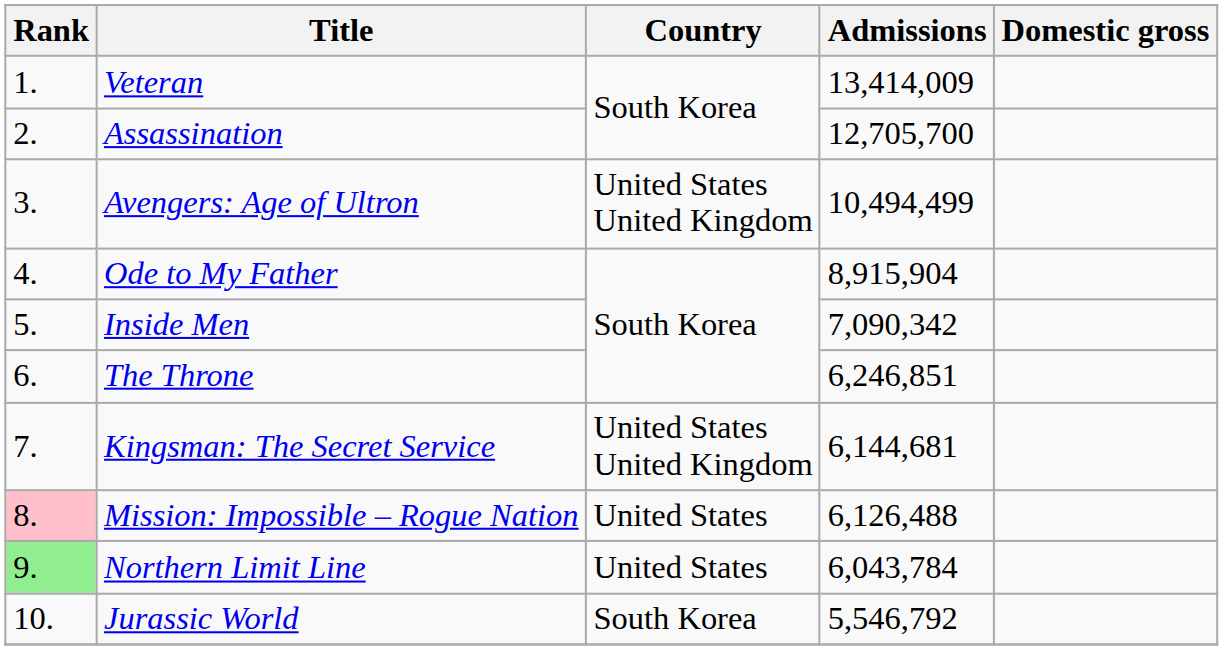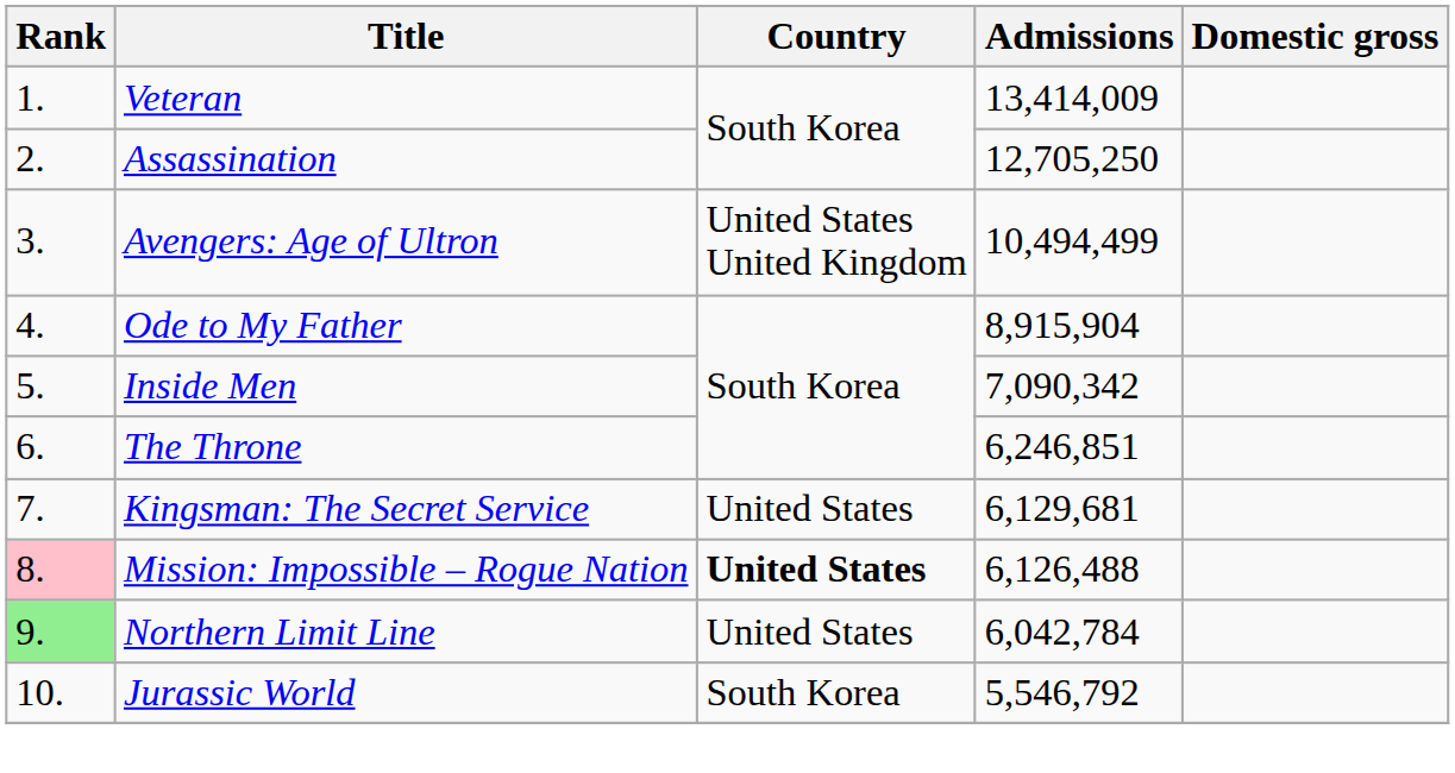Assassination | Admissions: 12,705,700 -> 12,705,250
Kingsman: The Secret Service | Country: United States United Kingdom -> United States
Kingsman: The Secret Service | Admissions: 6,144,681 -> 6,129,681
Mission: Impossible – Rogue Nation | Country: normal -> bold
Northern Limit Line | Admissions: 6,043,784 -> 6,042,784
